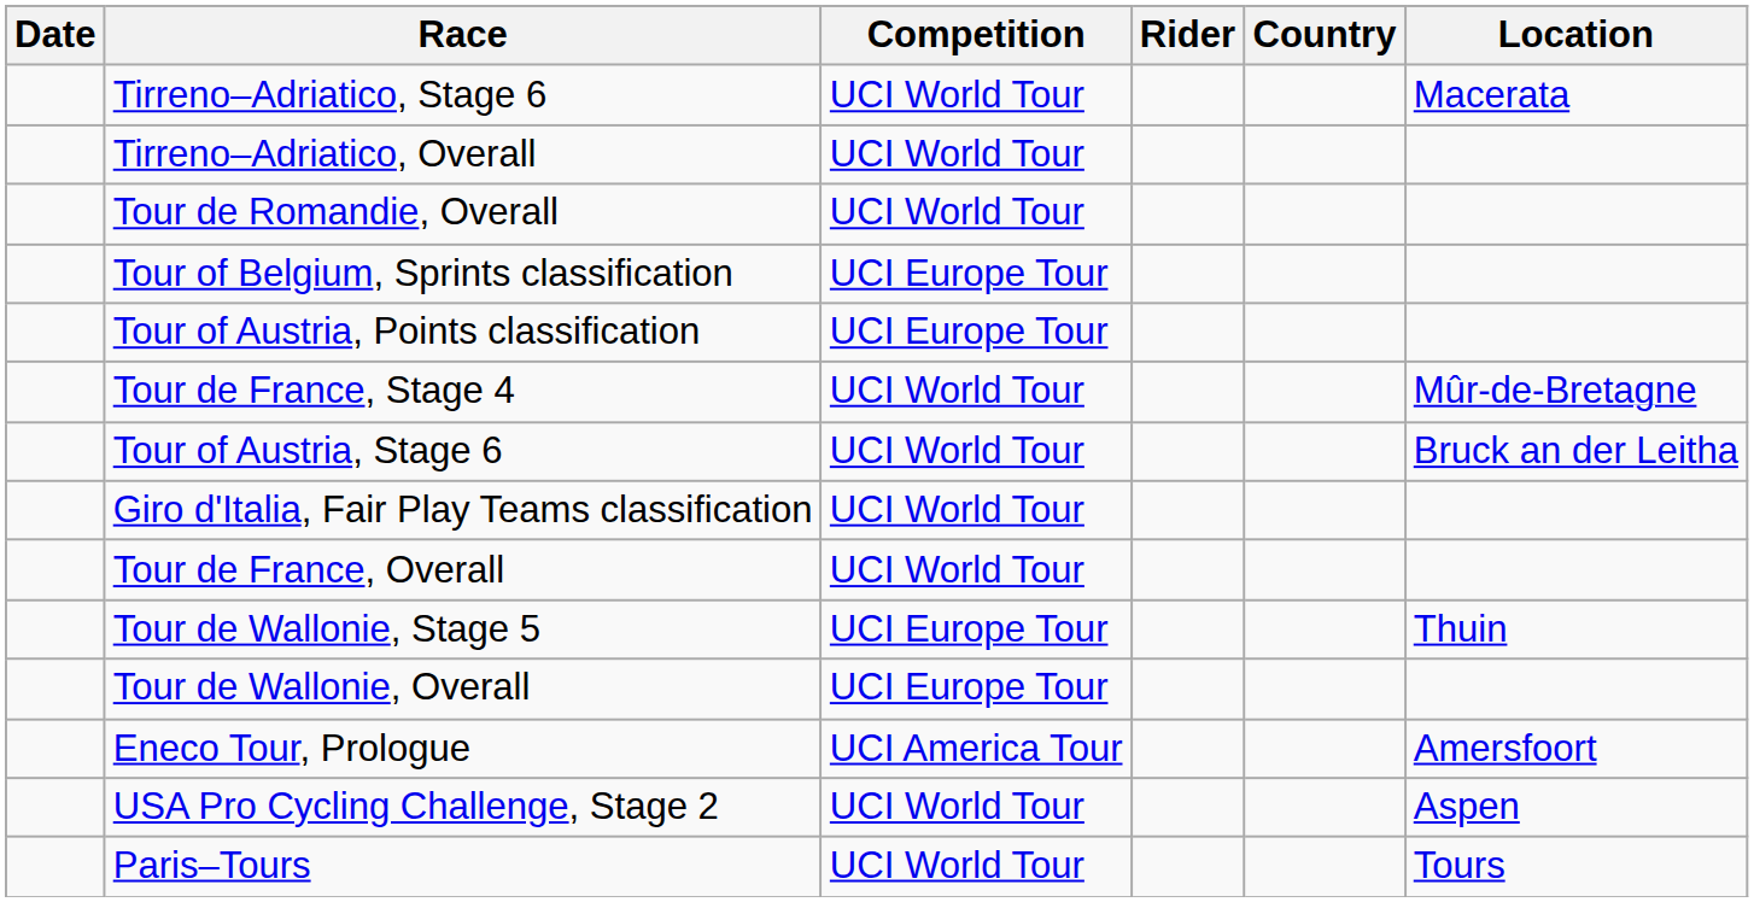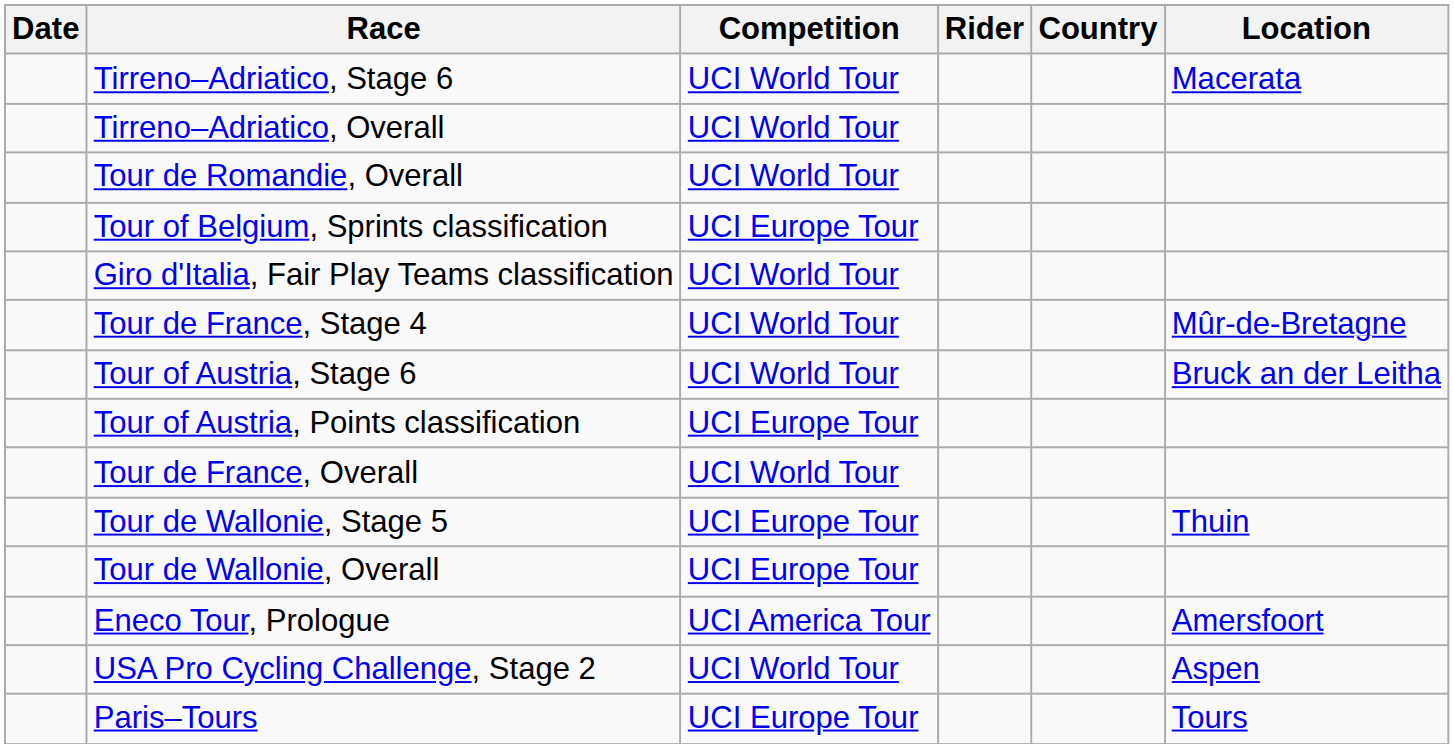rows swapped: Giro d'Italia, Fair Play Teams classification <-> Tour of Austria, Points classification
Paris–Tours | Competition: UCI World Tour -> UCI Europe Tour
